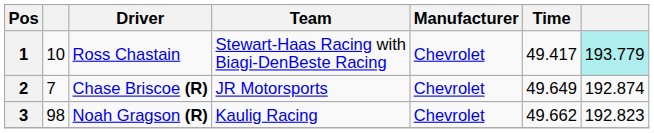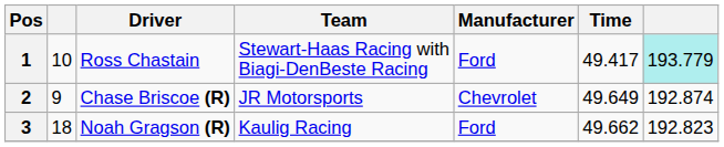1 | Manufacturer: Chevrolet -> Ford
2 | column 2: 7 -> 9
3 | column 2: 98 -> 18
3 | Manufacturer: Chevrolet -> Ford
